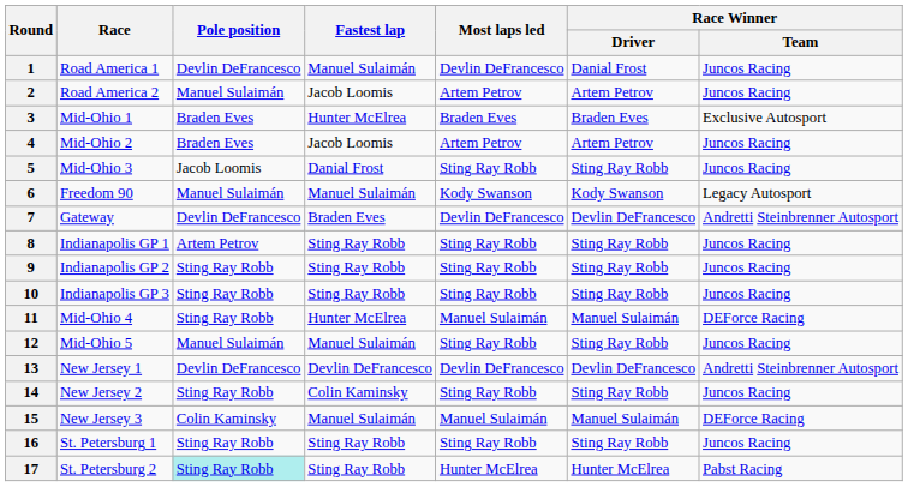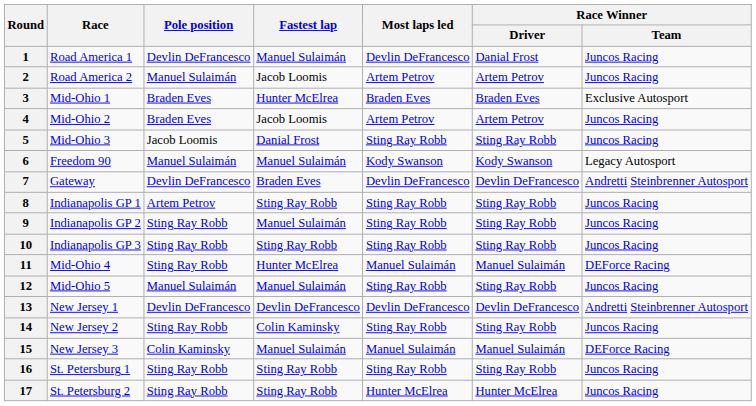9 | Fastest lap: Sting Ray Robb -> Manuel Sulaimán
17 | Pole position: paleturquoise background -> no background
17 | Race Winner / Team: Pabst Racing -> Juncos Racing
